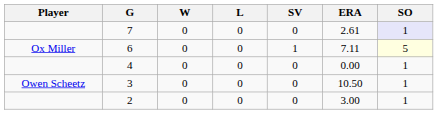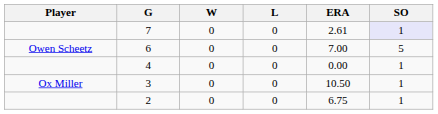- column: SV | 0 | 1 | 0 | 0 | 0
6 | Player: Ox Miller -> Owen Scheetz
6 | ERA: 7.11 -> 7.00
6 | SO: lightyellow background -> no background
3 | Player: Owen Scheetz -> Ox Miller
2 | ERA: 3.00 -> 6.75
